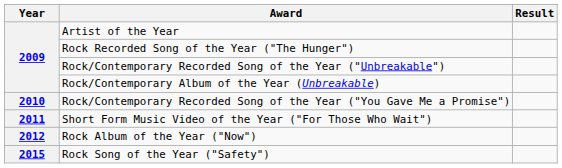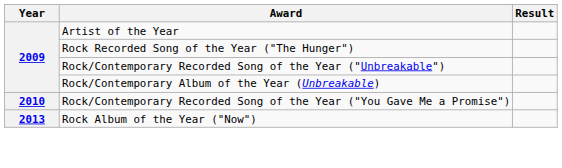- row: 2011 | Short Form Music Video of the Year ("For Those Who Wait")
Rock Album of the Year ("Now") | Year: 2012 -> 2013
- row: 2015 | Rock Song of the Year ("Safety")
